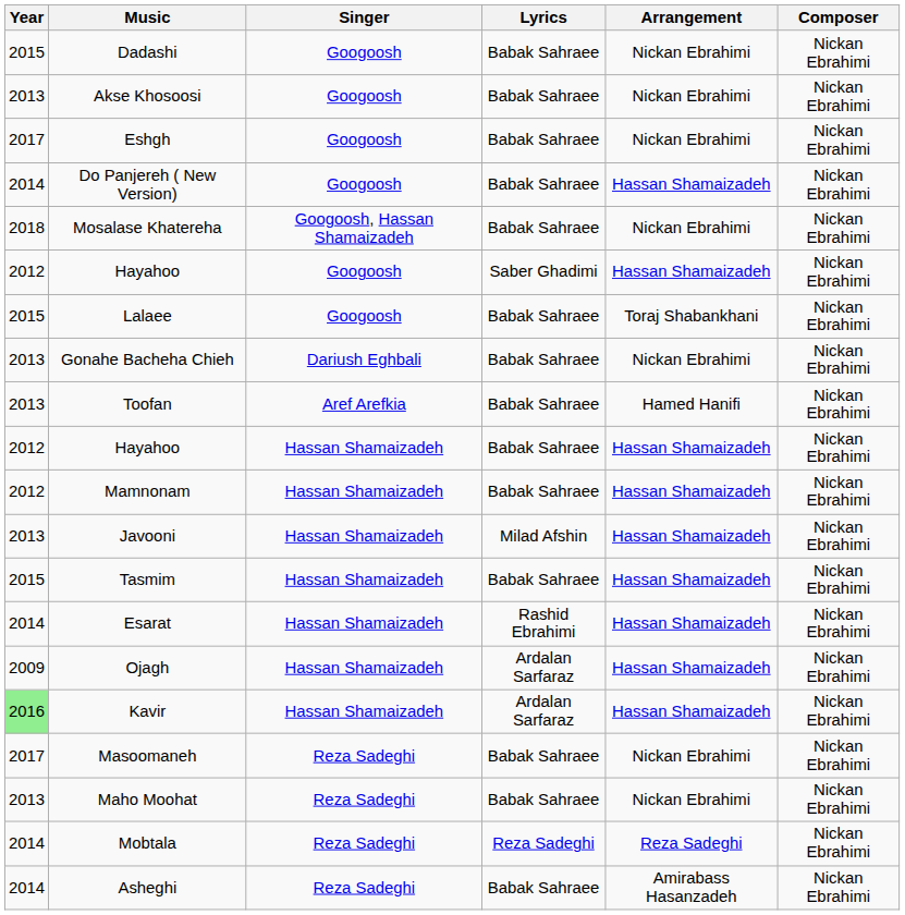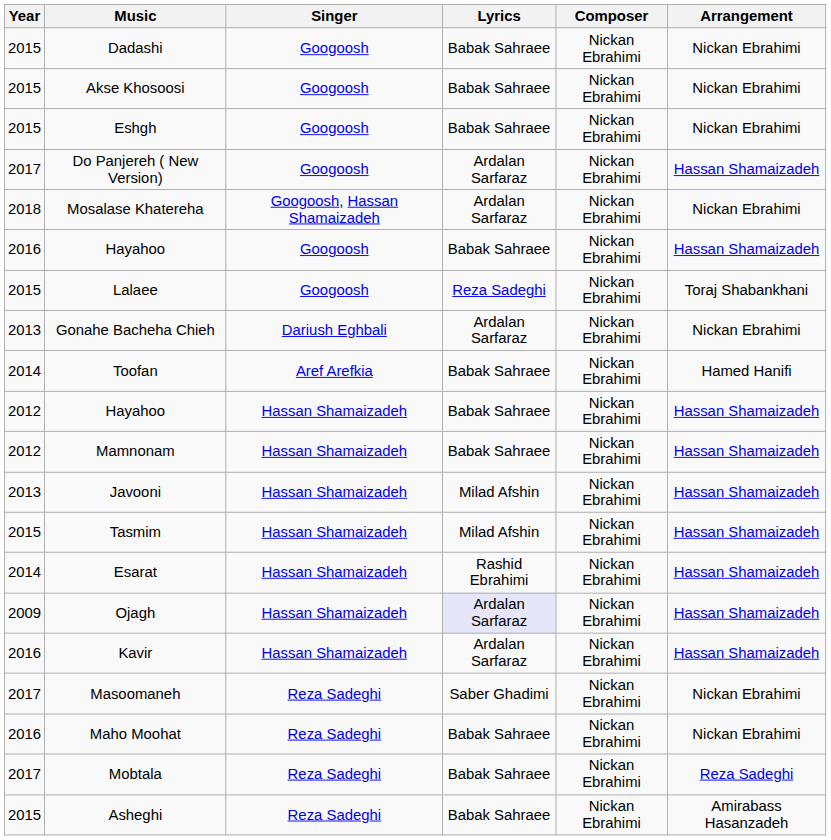columns swapped: Arrangement <-> Composer
Akse Khosoosi | Year: 2013 -> 2015
Eshgh | Year: 2017 -> 2015
Do Panjereh ( New Version) | Year: 2014 -> 2017
Do Panjereh ( New Version) | Lyrics: Babak Sahraee -> Ardalan Sarfaraz
Mosalase Khatereha | Lyrics: Babak Sahraee -> Ardalan Sarfaraz
Hayahoo / Googoosh | Year: 2012 -> 2016
Hayahoo / Googoosh | Lyrics: Saber Ghadimi -> Babak Sahraee
Lalaee | Lyrics: Babak Sahraee -> Reza Sadeghi
Gonahe Bacheha Chieh | Lyrics: Babak Sahraee -> Ardalan Sarfaraz
Toofan | Year: 2013 -> 2014
Tasmim | Lyrics: Babak Sahraee -> Milad Afshin
Ojagh | Lyrics: no background -> lavender background
Kavir | Year: lightgreen background -> no background
Masoomaneh | Lyrics: Babak Sahraee -> Saber Ghadimi
Maho Moohat | Year: 2013 -> 2016
Mobtala | Year: 2014 -> 2017
Mobtala | Lyrics: Reza Sadeghi -> Babak Sahraee
Asheghi | Year: 2014 -> 2015
